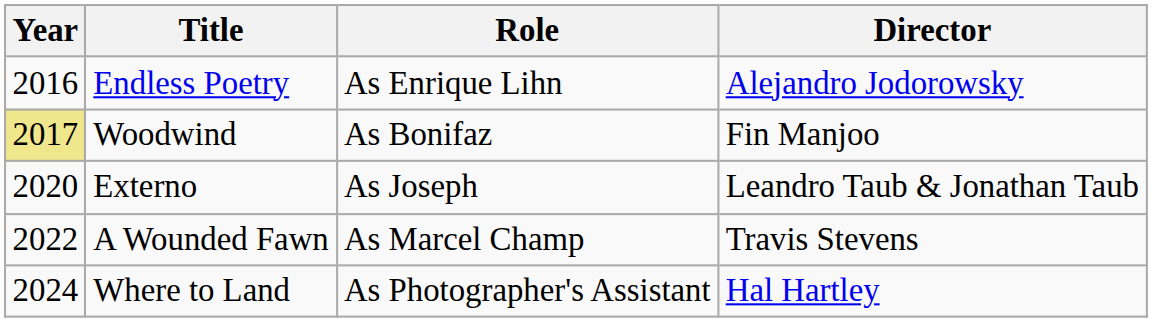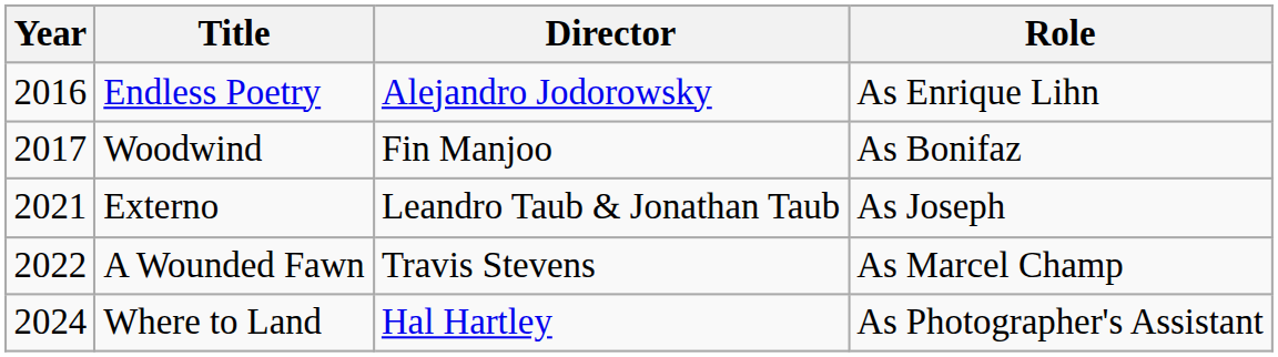columns swapped: Director <-> Role
Woodwind | Year: khaki background -> no background
Externo | Year: 2020 -> 2021
